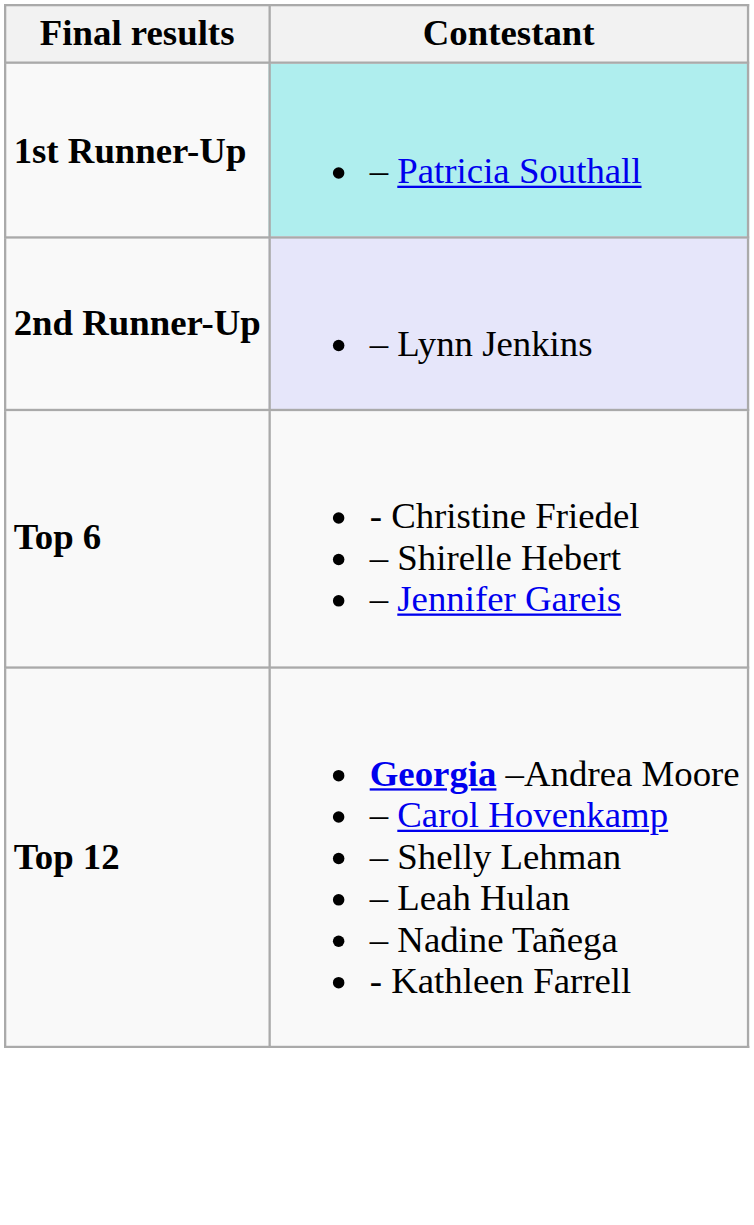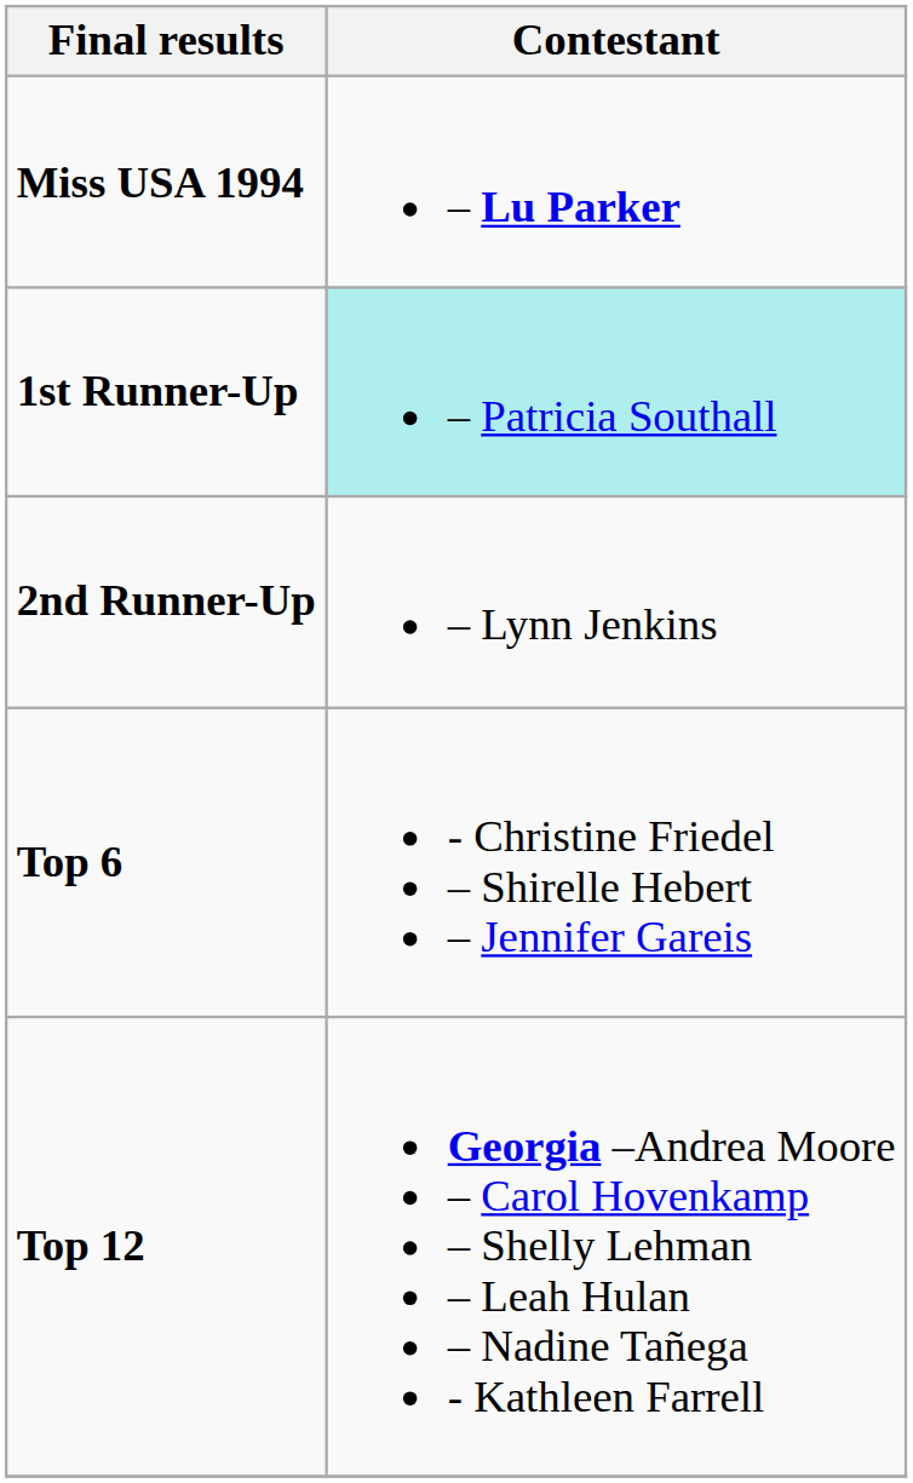+ row: Miss USA 1994 | – Lu Parker
2nd Runner-Up | Contestant: lavender background -> no background
